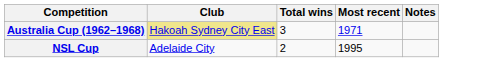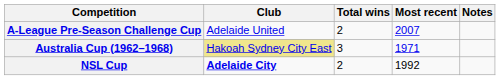+ row: A-League Pre-Season Challenge Cup | Adelaide United | 2 | 2007
NSL Cup | Club: normal -> bold
NSL Cup | Most recent: 1995 -> 1992
